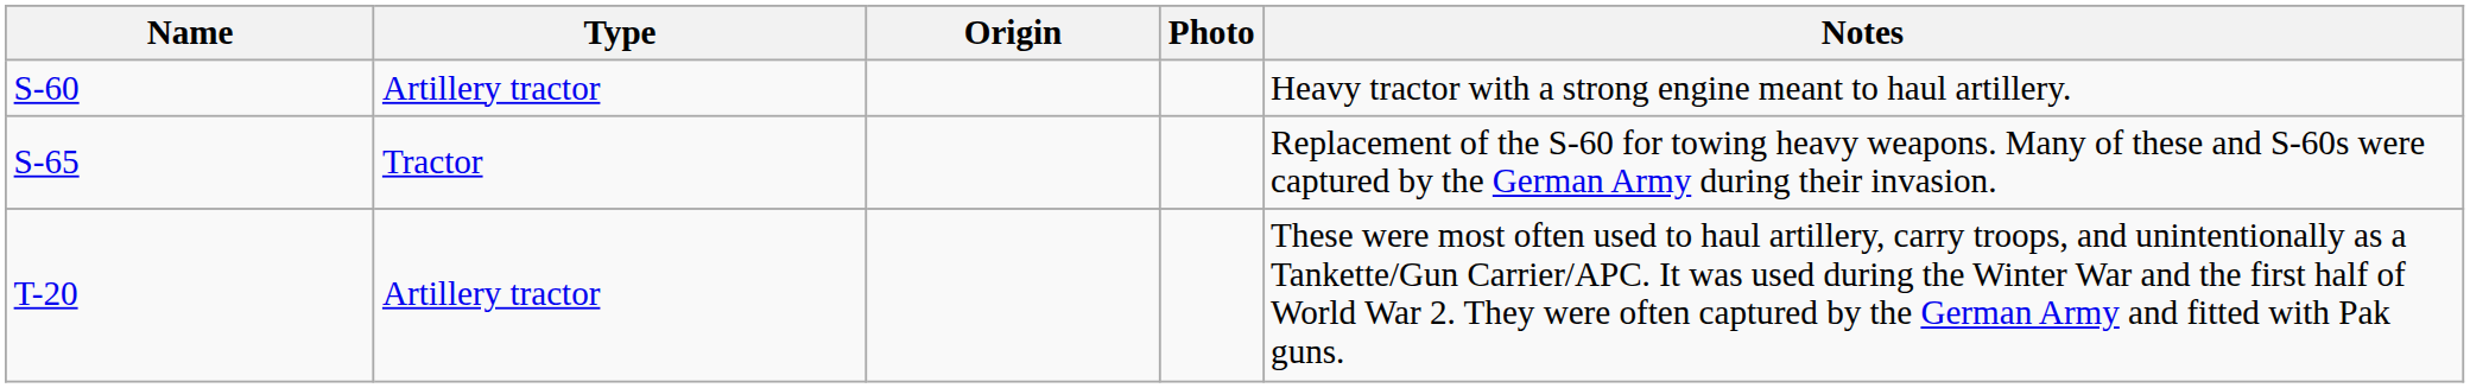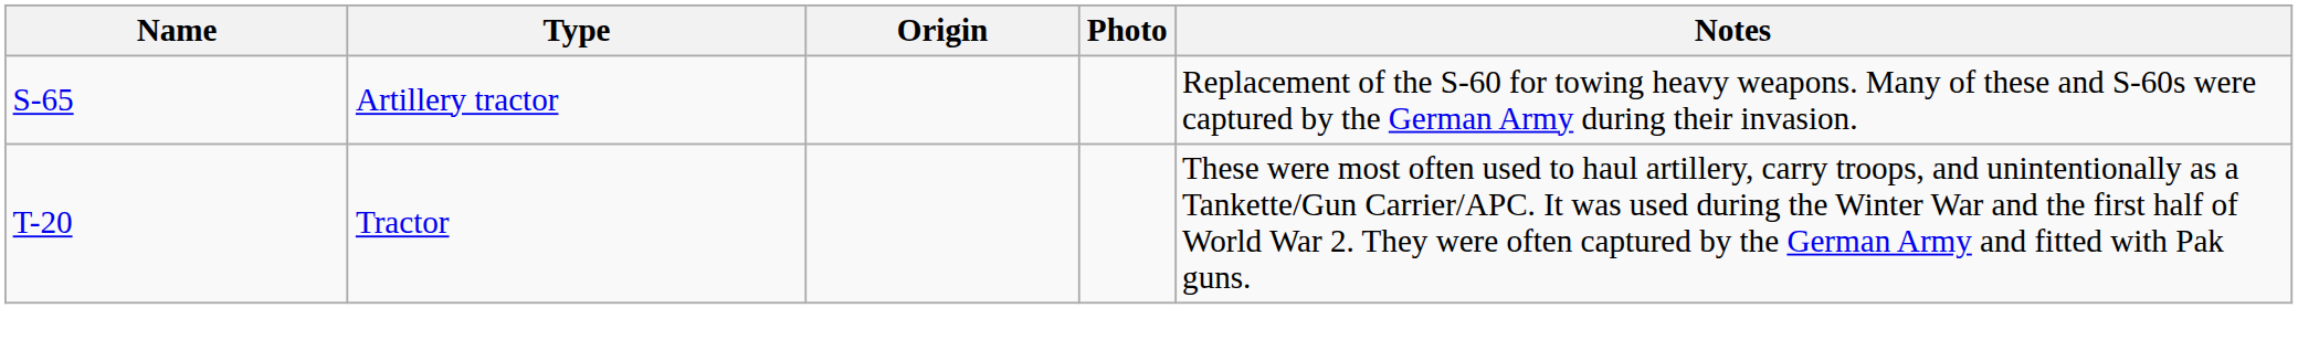- row: S-60 | Artillery tractor | Heavy tractor with a strong engine meant to haul artillery.
S-65 | Type: Tractor -> Artillery tractor
T-20 | Type: Artillery tractor -> Tractor
